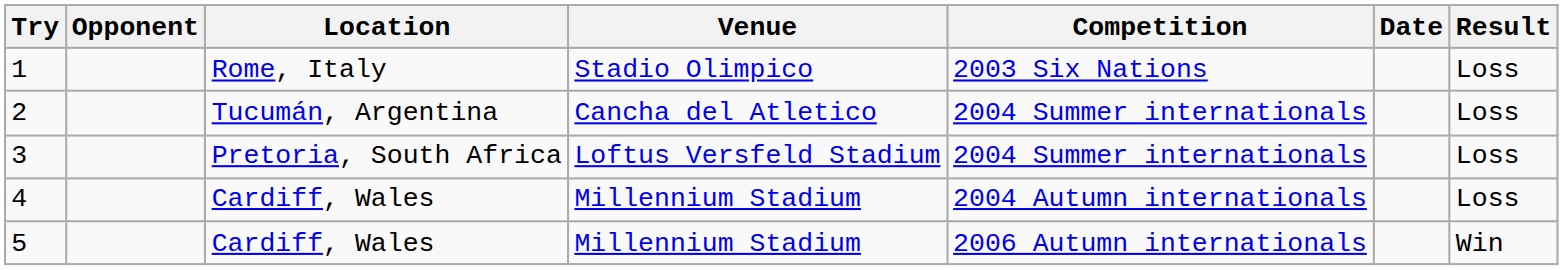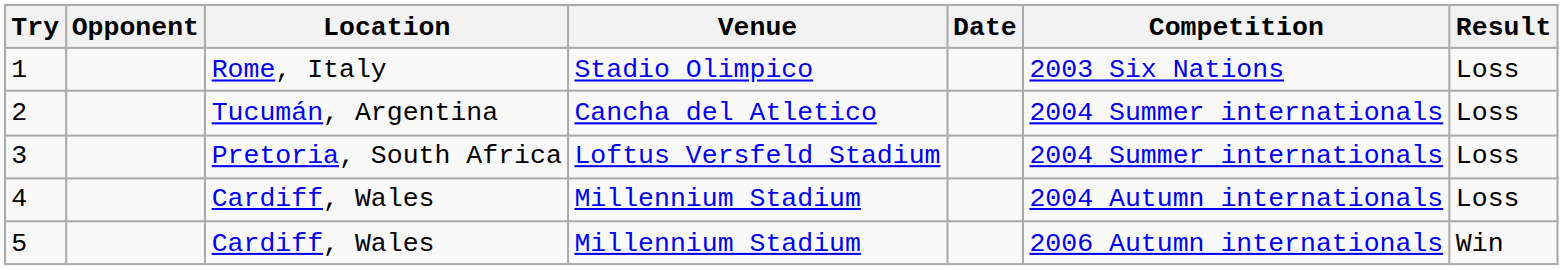columns swapped: Competition <-> Date
